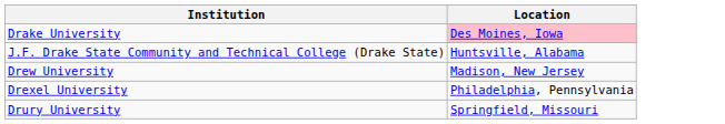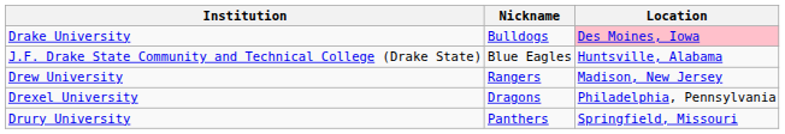+ column: Nickname | Bulldogs | Blue Eagles | Rangers | Dragons | Panthers
